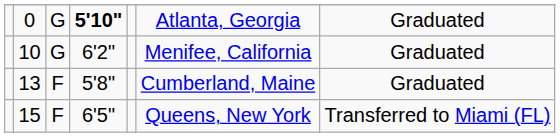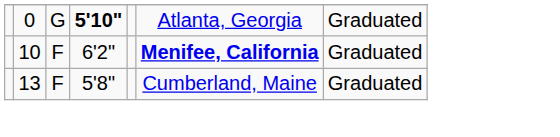10 | column 3: G -> F
10 | column 6: normal -> bold
- row: 15 | F | 6'5" | Queens, New York | Transferred to Miami (FL)
